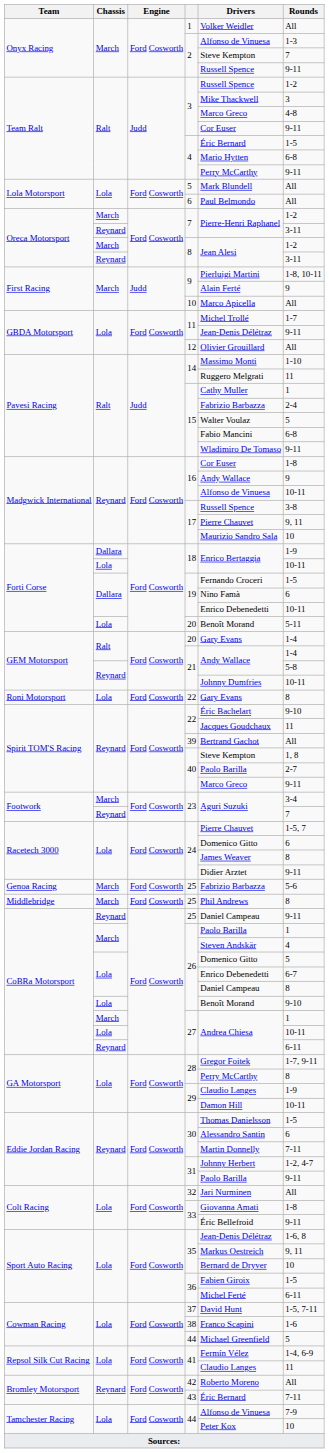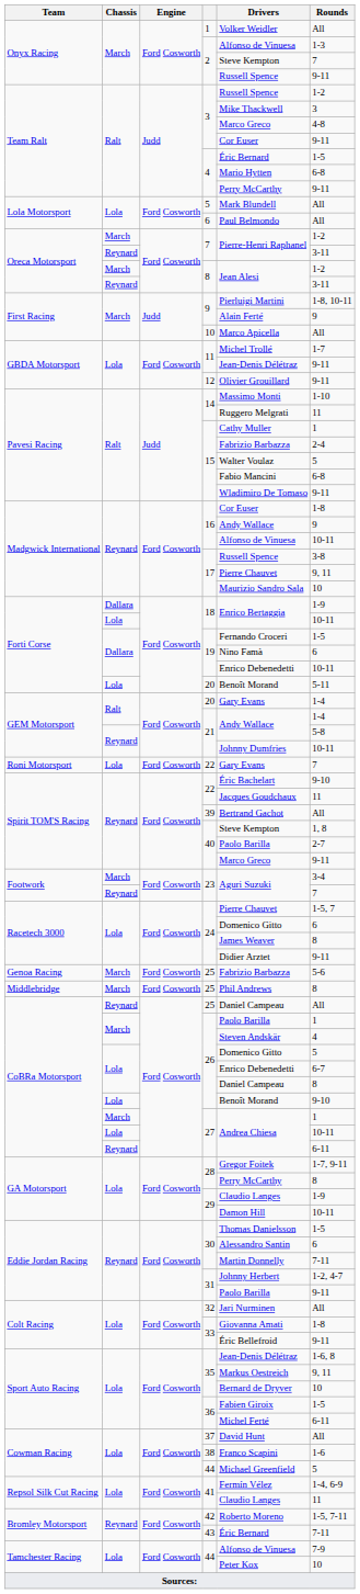12 | Rounds: All -> 9-11
Lola / 22 | Rounds: 8 -> 7
Reynard / 25 | Rounds: 9-11 -> All
37 | Rounds: 1-5, 7-11 -> All
42 | Rounds: All -> 1-5, 7-11
